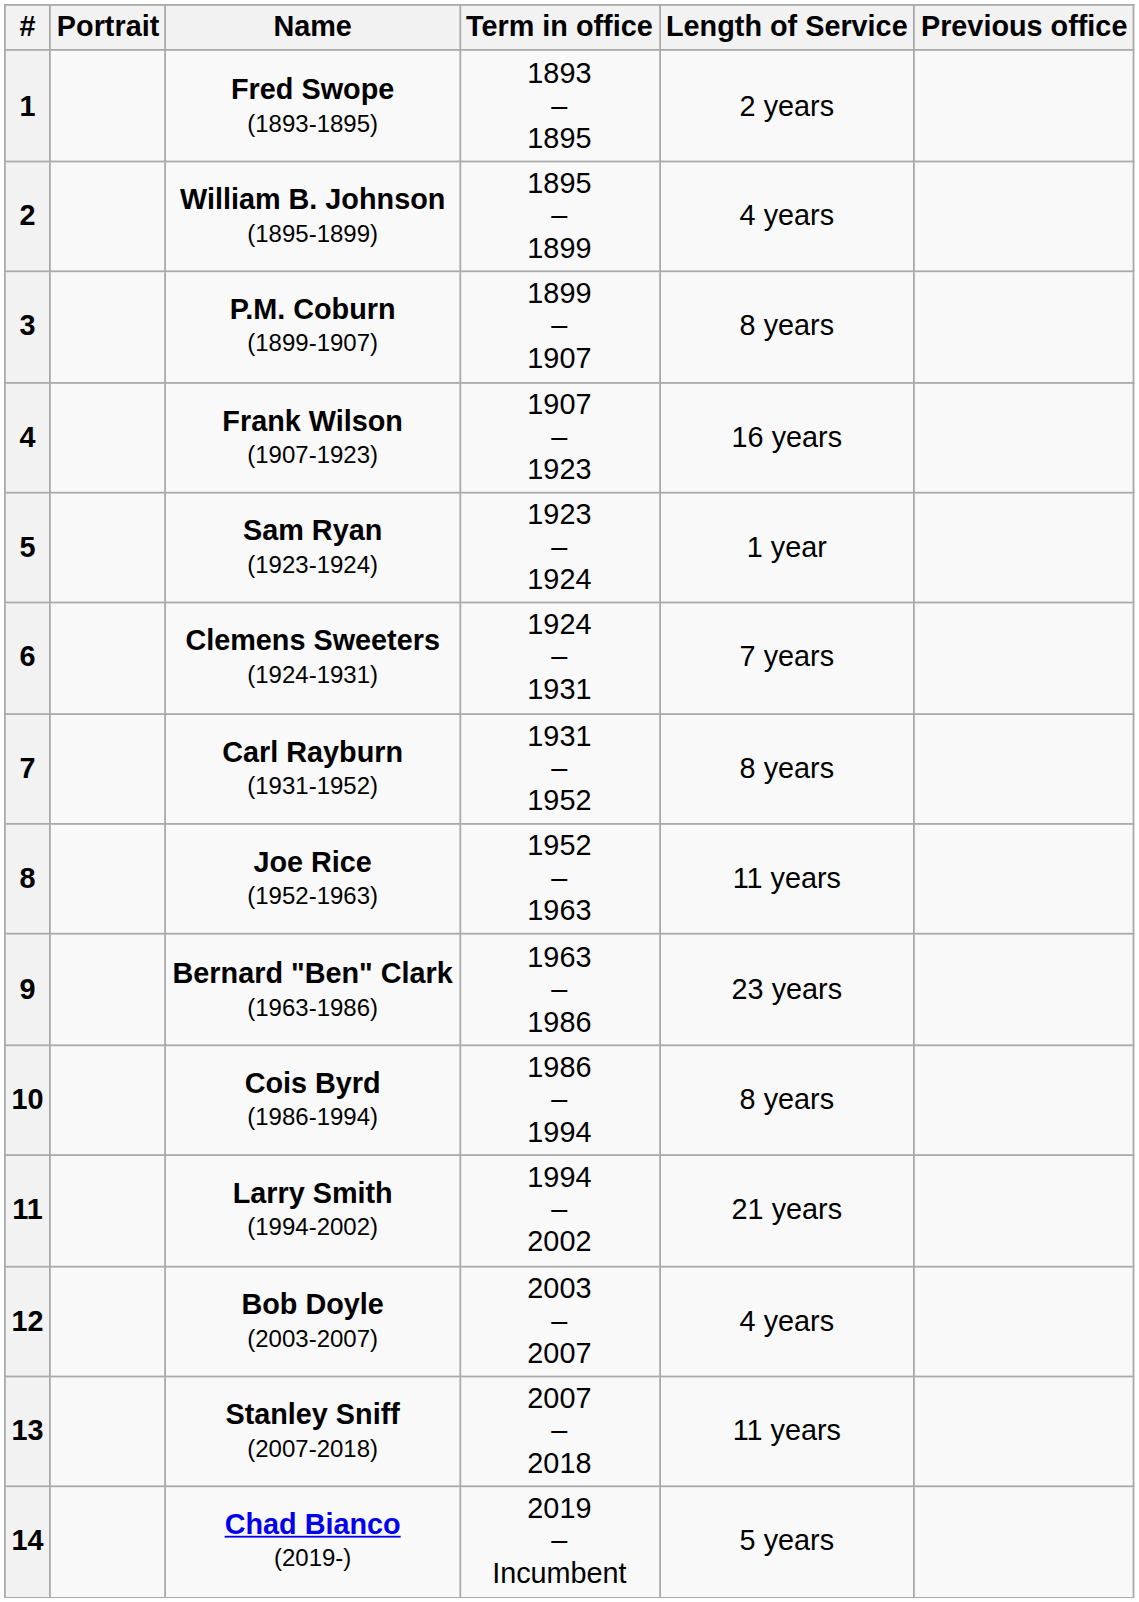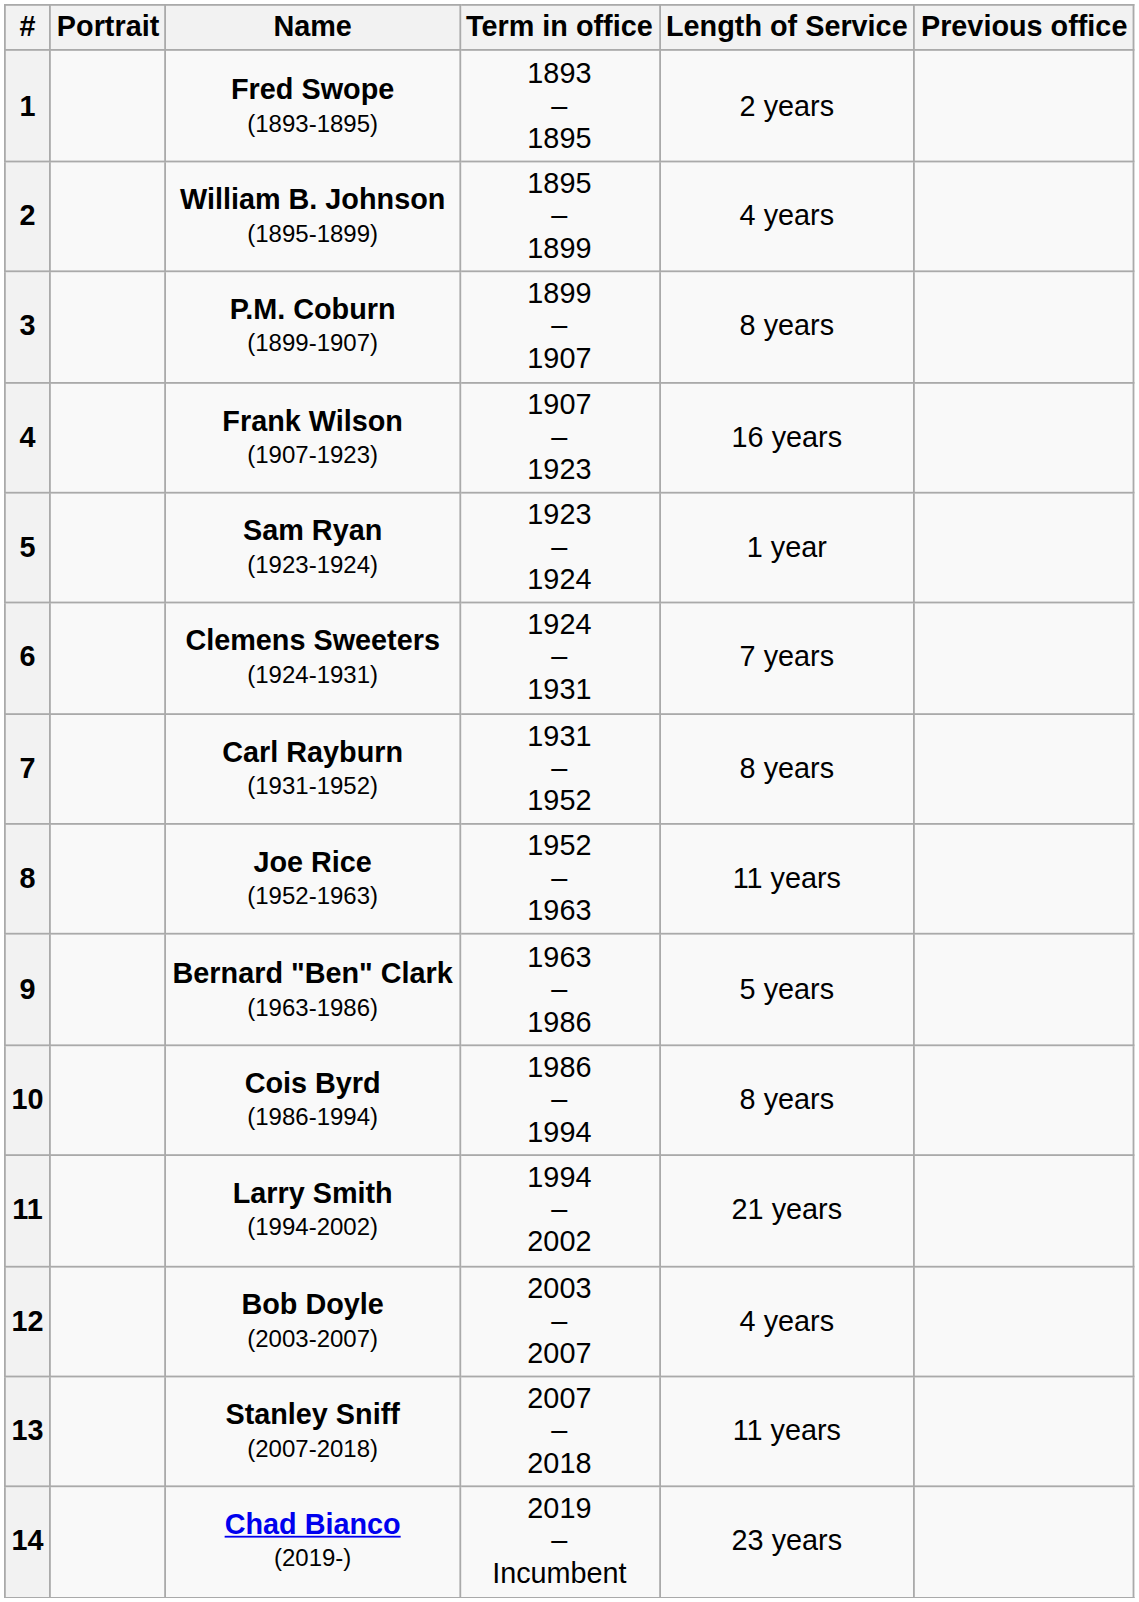9 | Length of Service: 23 years -> 5 years
14 | Length of Service: 5 years -> 23 years
